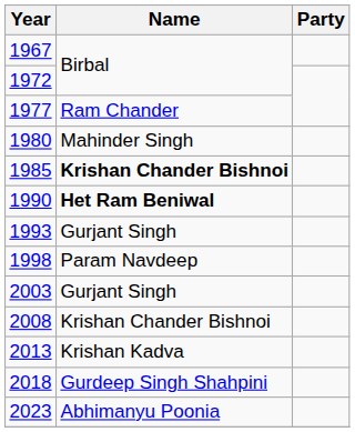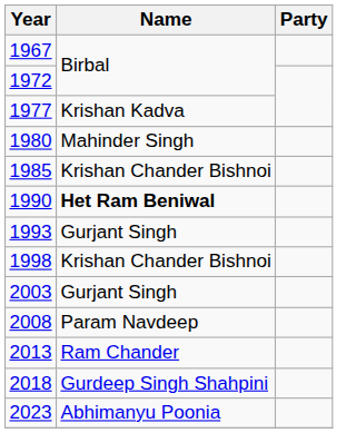1977 | Name: Ram Chander -> Krishan Kadva
1985 | Name: bold -> normal
1998 | Name: Param Navdeep -> Krishan Chander Bishnoi
2008 | Name: Krishan Chander Bishnoi -> Param Navdeep
2013 | Name: Krishan Kadva -> Ram Chander
